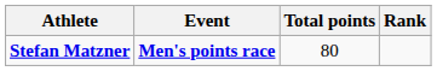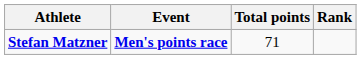Stefan Matzner | Total points: 80 -> 71
